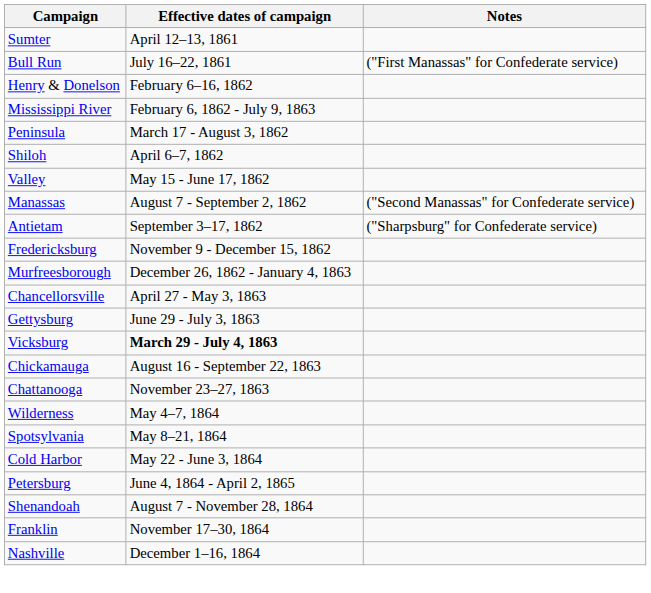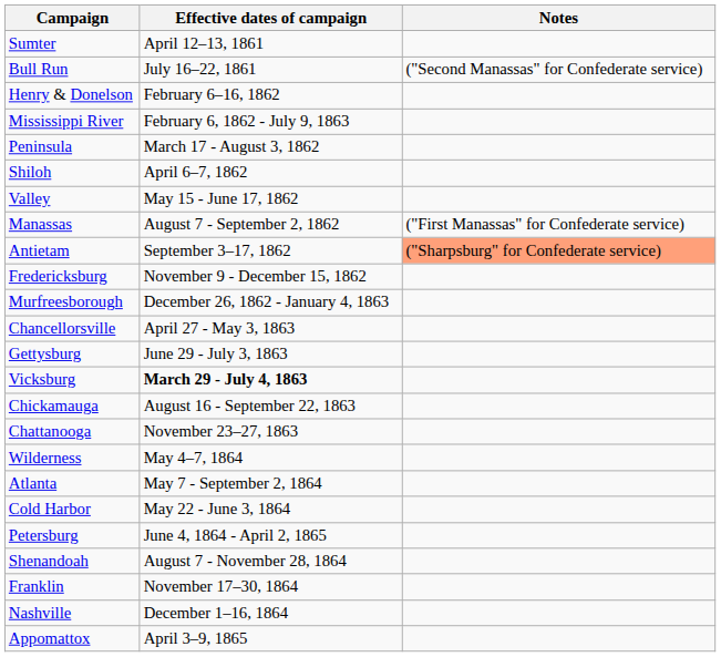Bull Run | Notes: ("First Manassas" for Confederate service) -> ("Second Manassas" for Confederate service)
Manassas | Notes: ("Second Manassas" for Confederate service) -> ("First Manassas" for Confederate service)
Antietam | Notes: no background -> lightsalmon background
+ row: Atlanta | May 7 - September 2, 1864
- row: Spotsylvania | May 8–21, 1864
+ row: Appomattox | April 3–9, 1865
